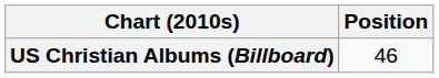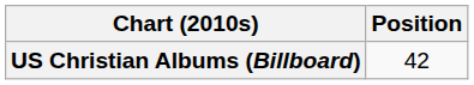US Christian Albums (Billboard) | Position: 46 -> 42
